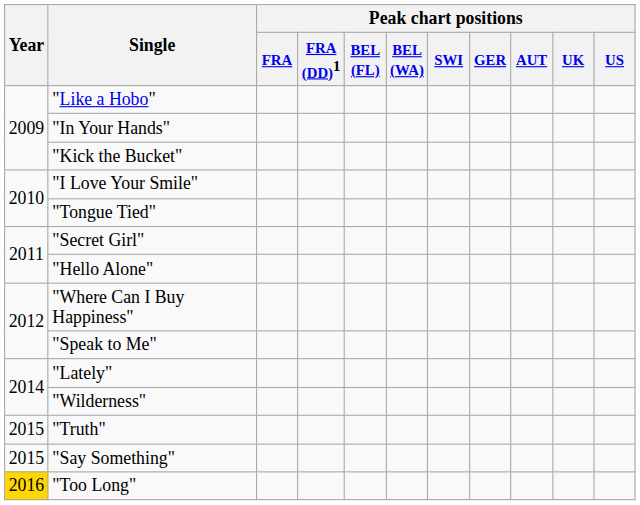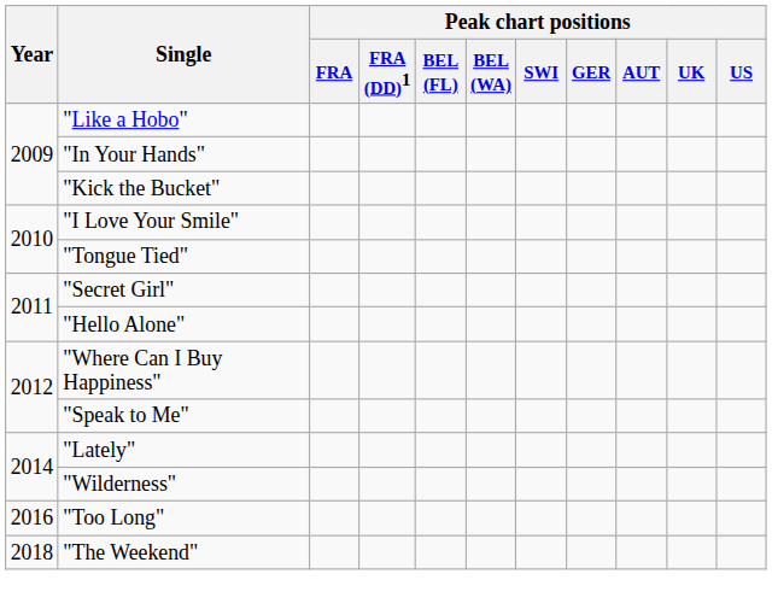- row: 2015 | "Truth"
- row: 2015 | "Say Something"
"Too Long" | Year: gold background -> no background
+ row: 2018 | "The Weekend"
